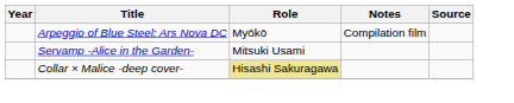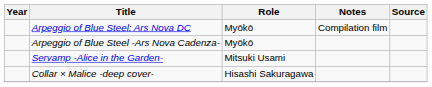+ row: Arpeggio of Blue Steel -Ars Nova Cadenza- | Myōkō
Collar × Malice -deep cover- | Role: khaki background -> no background
